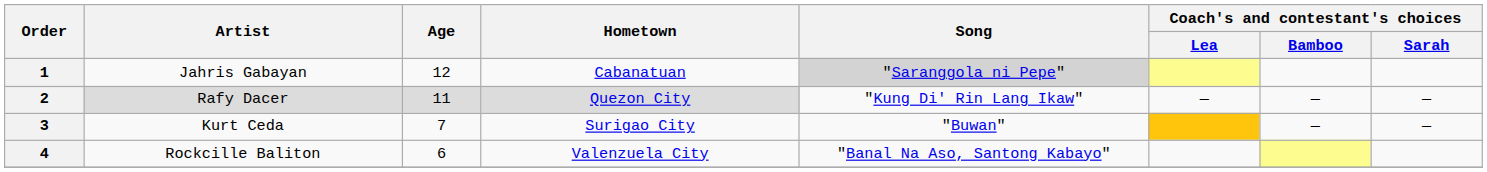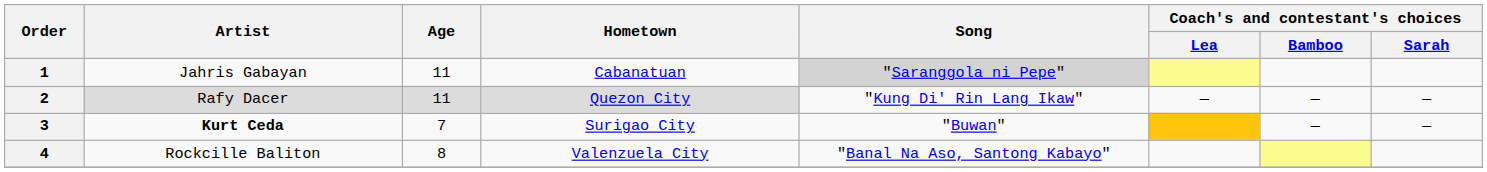1 | Age: 12 -> 11
3 | Artist: normal -> bold
4 | Age: 6 -> 8
